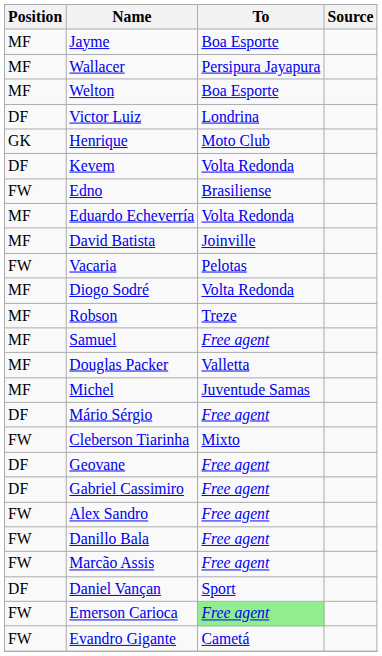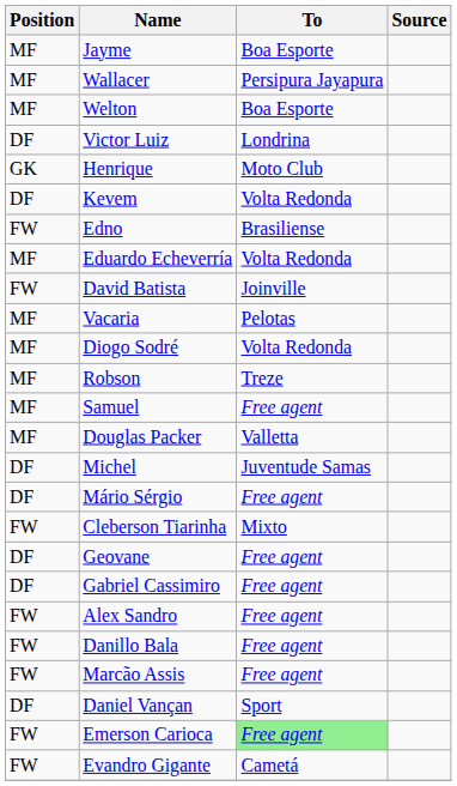David Batista | Position: MF -> FW
Vacaria | Position: FW -> MF
Michel | Position: MF -> DF
